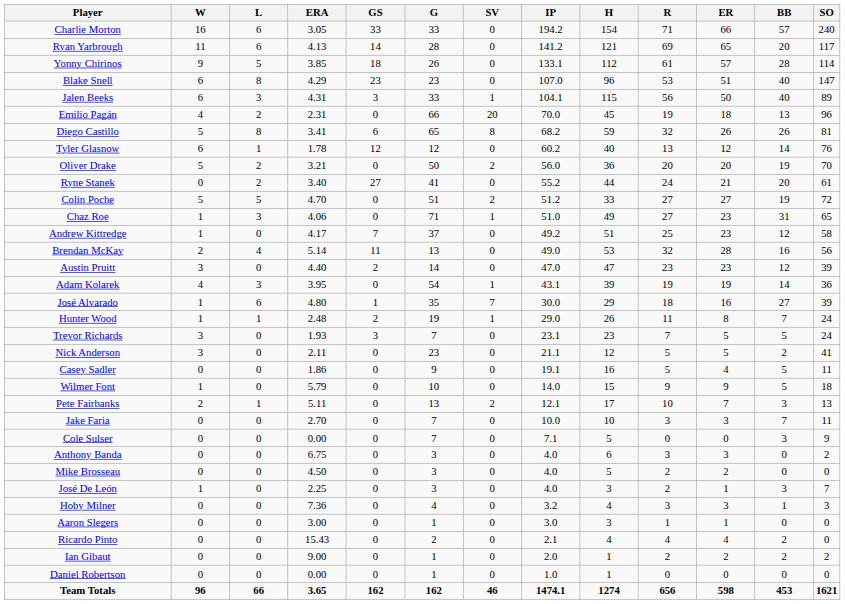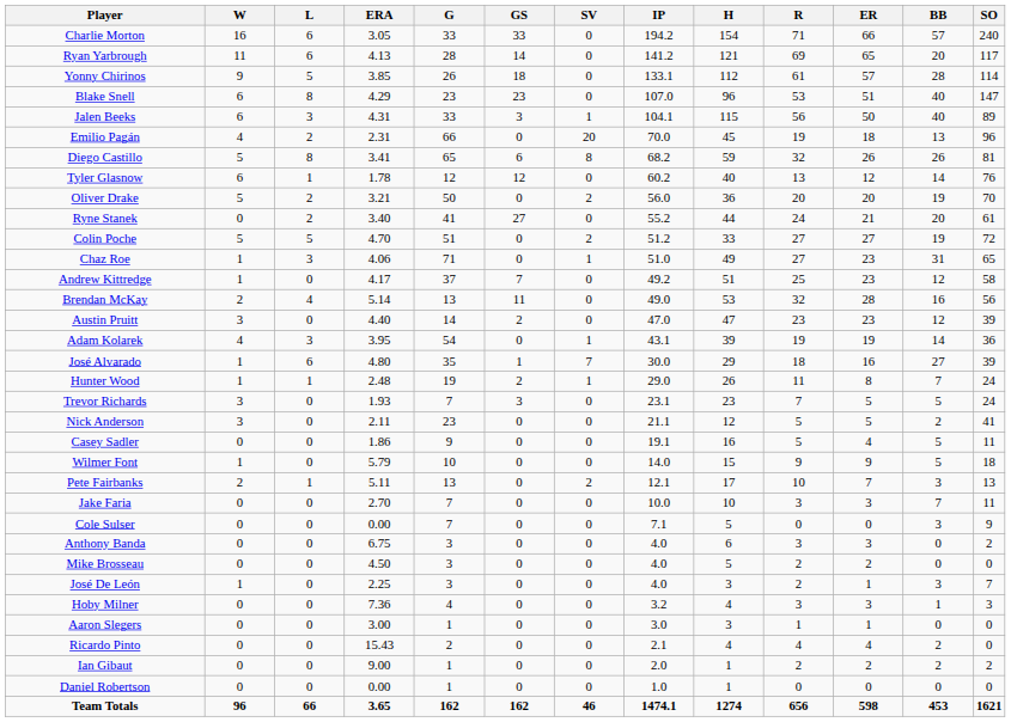columns swapped: G <-> GS
